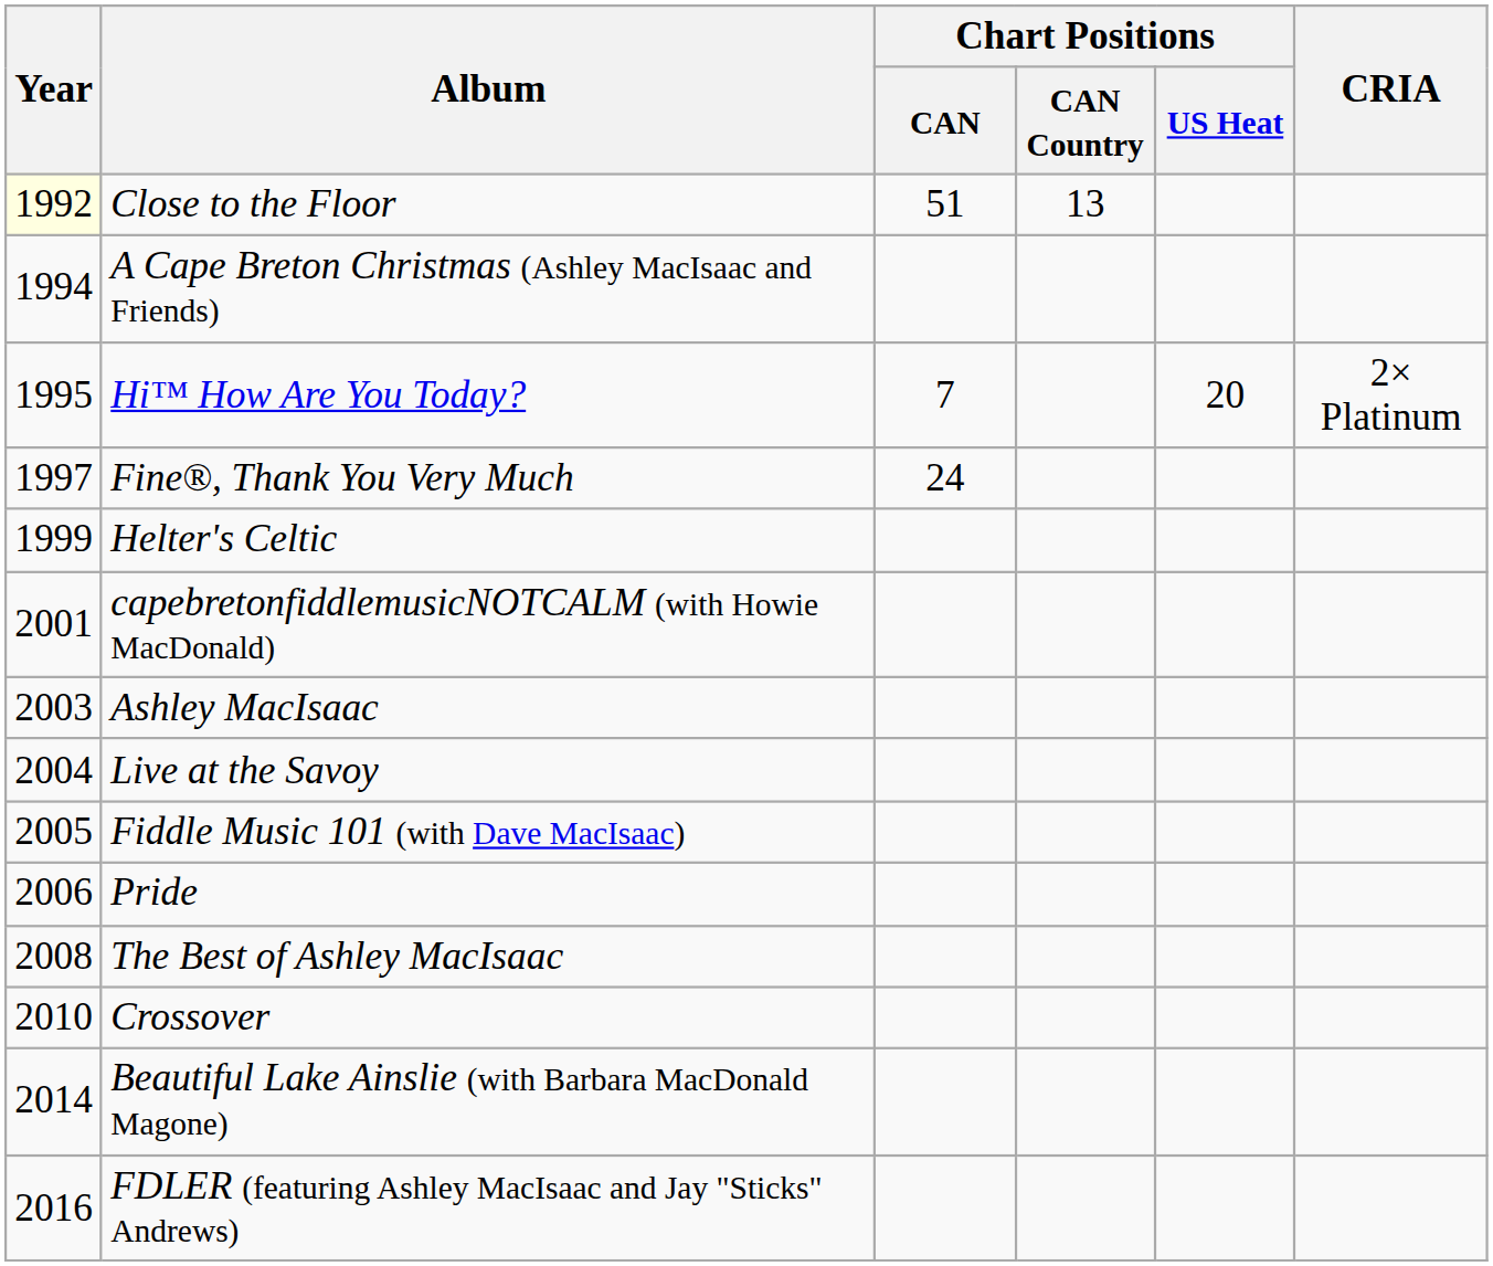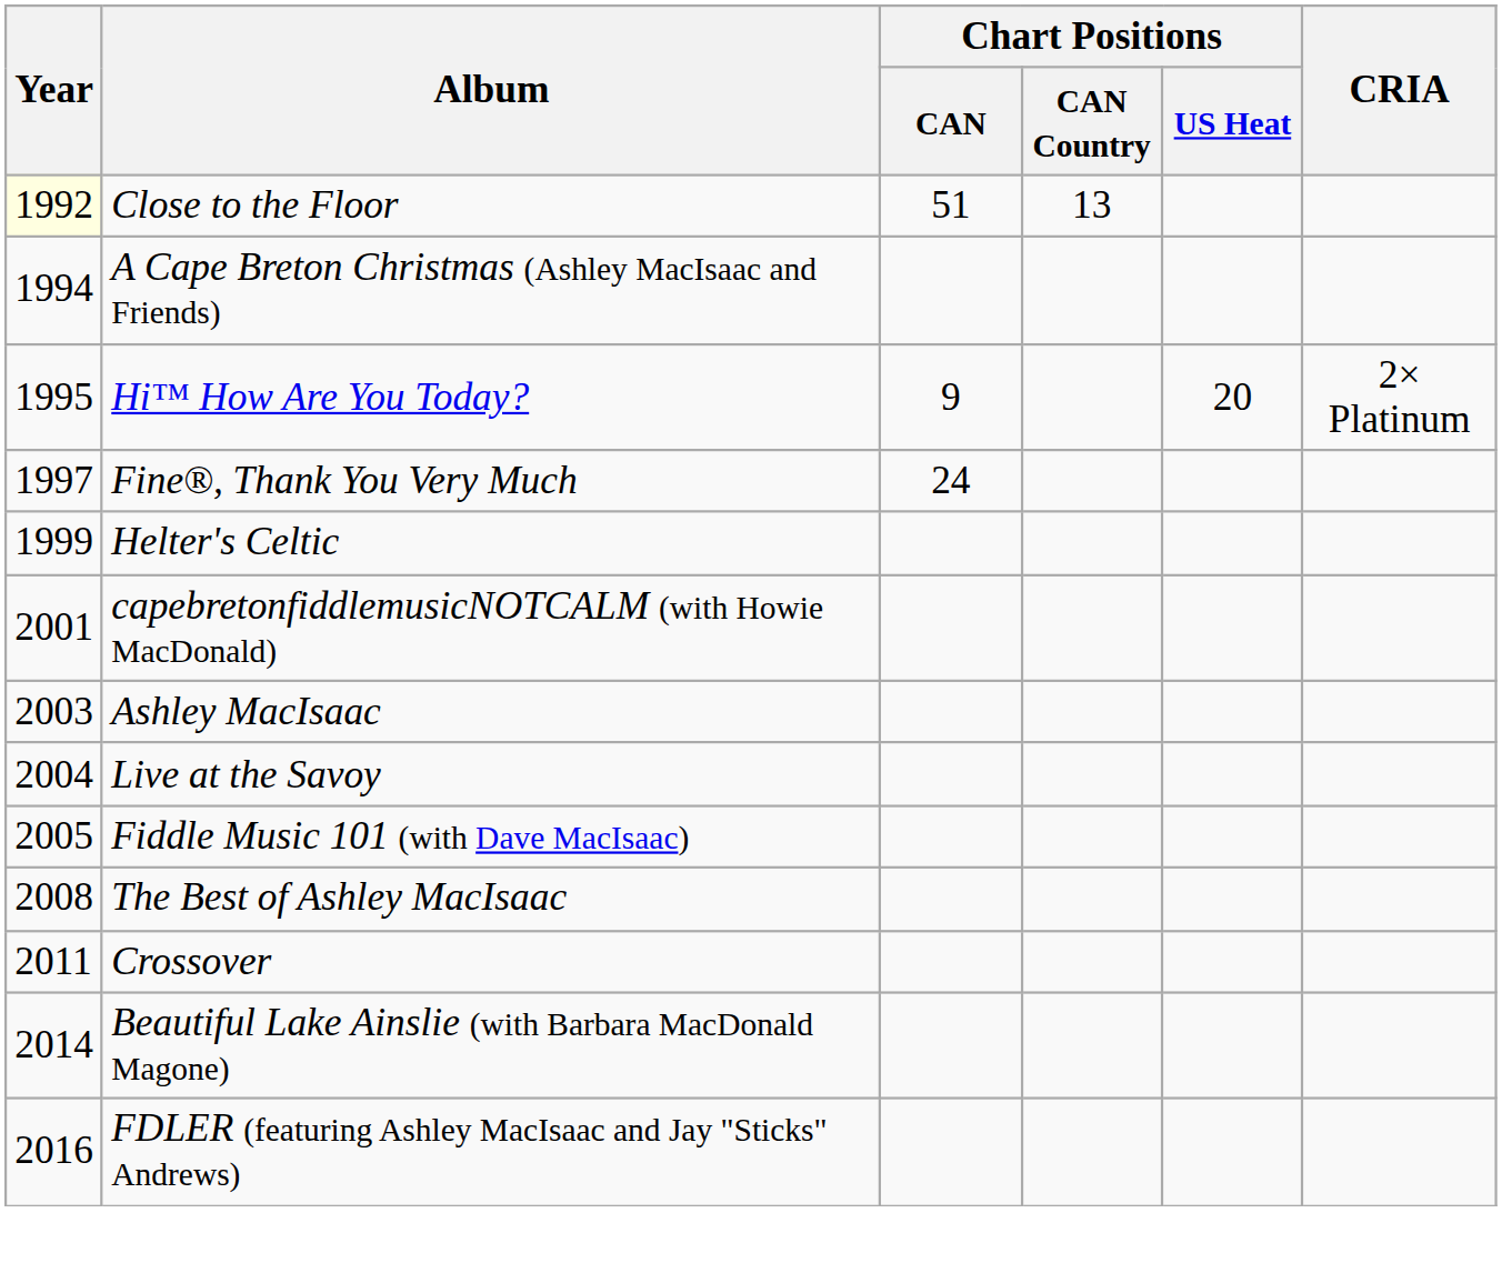Hi™ How Are You Today? | Chart Positions / CAN: 7 -> 9
- row: 2006 | Pride
Crossover | Year: 2010 -> 2011
